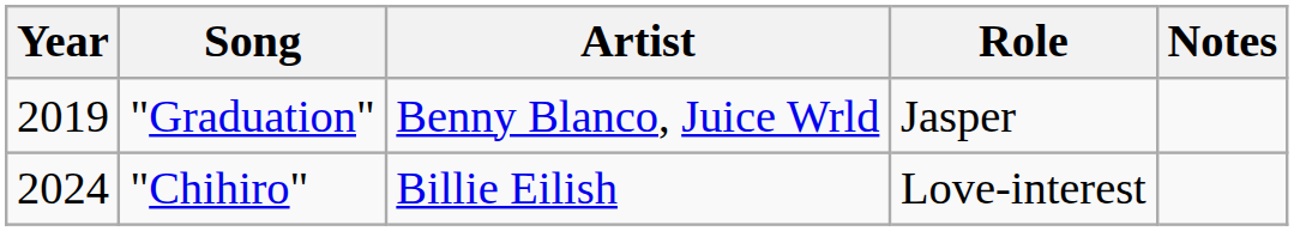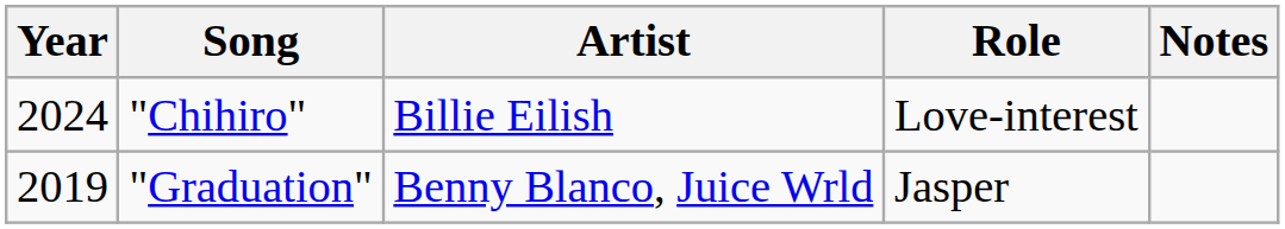rows swapped: "Graduation" <-> "Chihiro"
